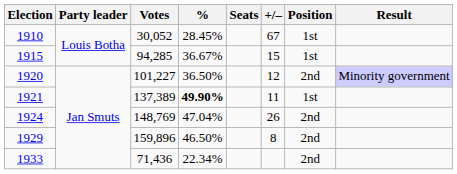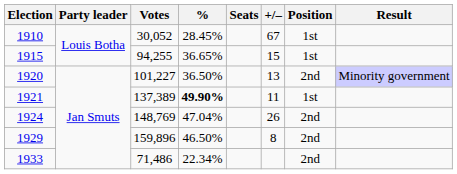1915 | Votes: 94,285 -> 94,255
1915 | %: 36.67% -> 36.65%
1920 | +/–: 12 -> 13
1933 | Votes: 71,436 -> 71,486
